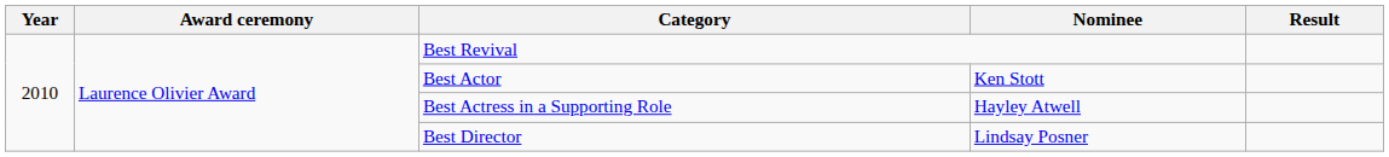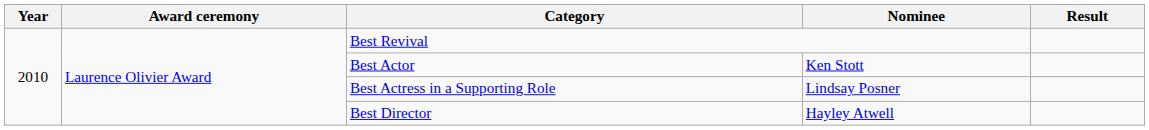Best Actress in a Supporting Role | Nominee: Hayley Atwell -> Lindsay Posner
Best Director | Nominee: Lindsay Posner -> Hayley Atwell
